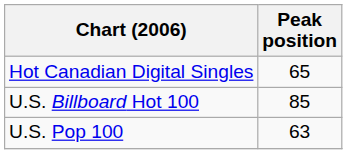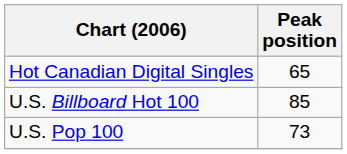U.S. Pop 100 | Peak position: 63 -> 73
